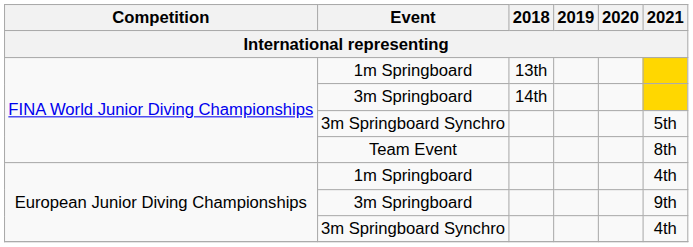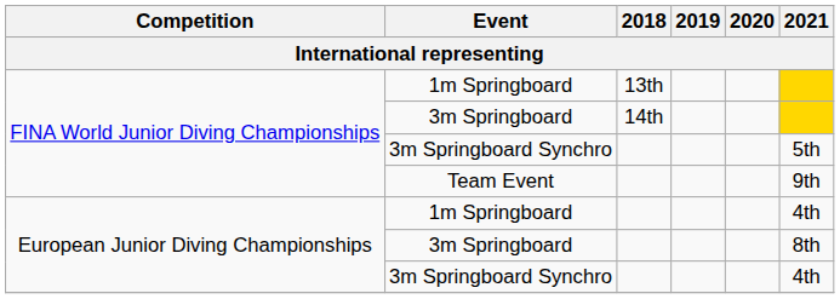Team Event | 2021: 8th -> 9th
European Junior Diving Championships / 3m Springboard | 2021: 9th -> 8th
